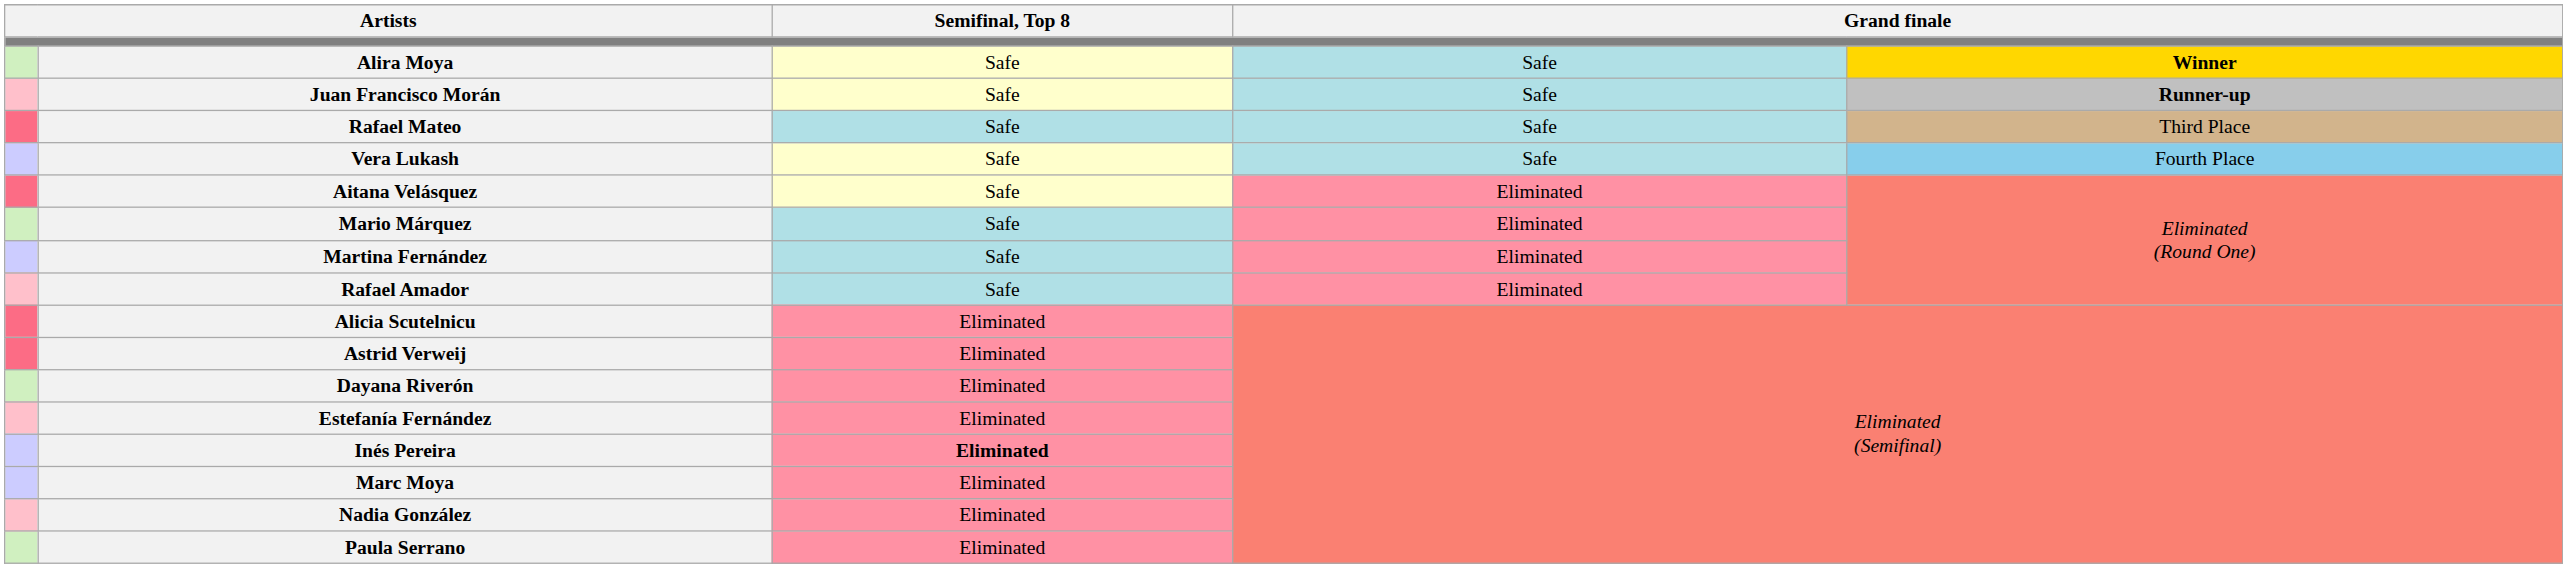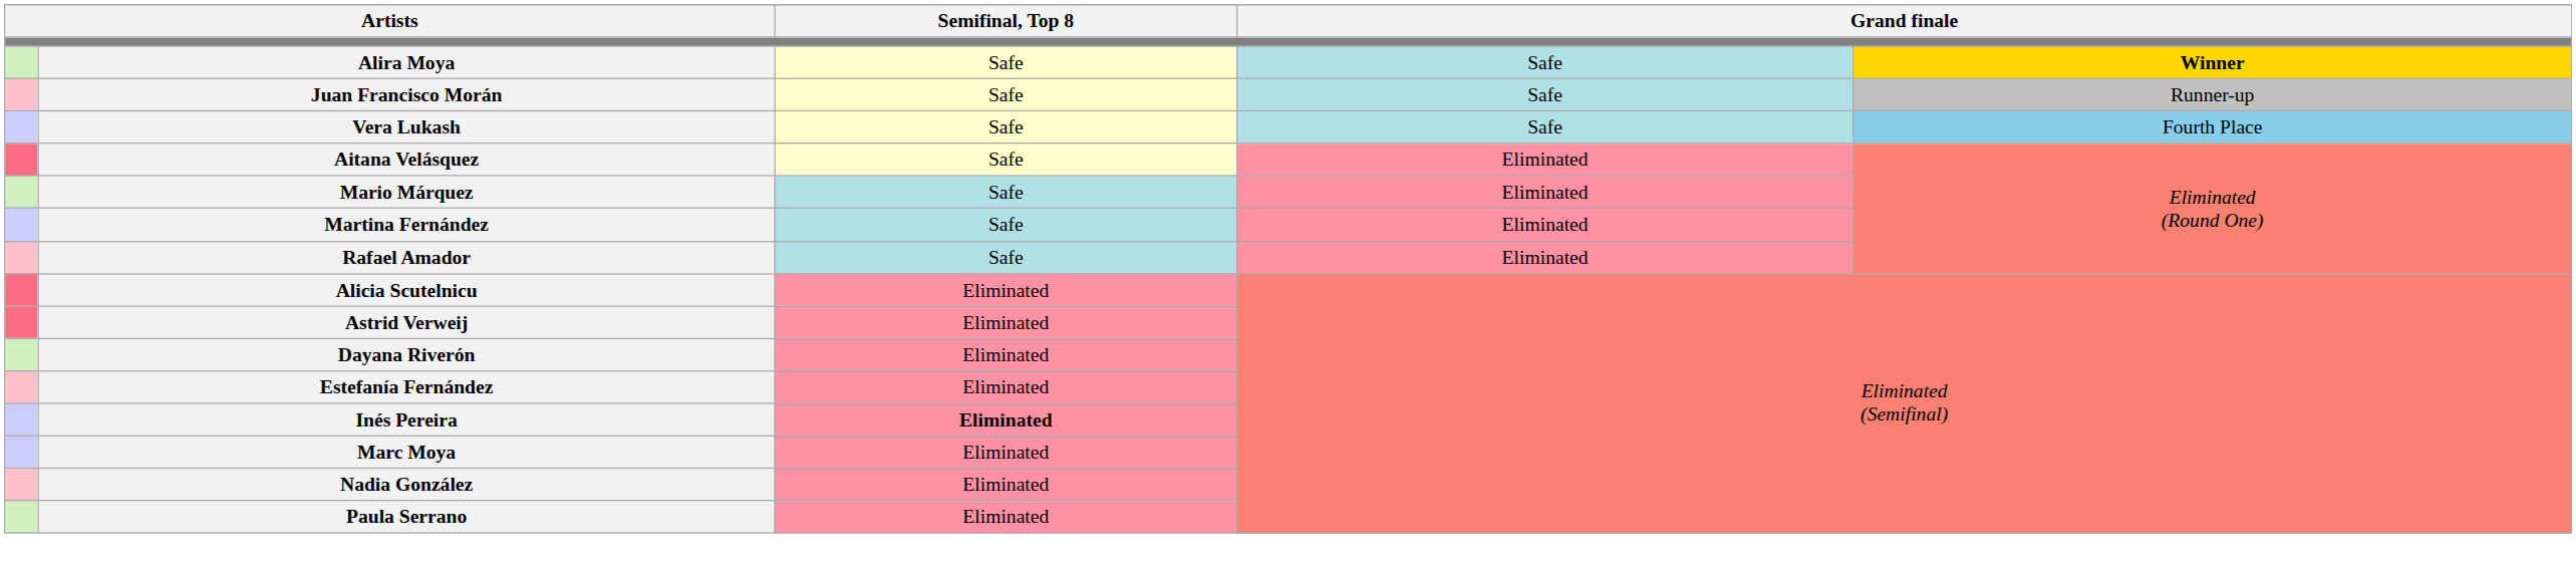Juan Francisco Morán | column 5: bold -> normal
- row: Rafael Mateo | Safe | Safe | Third Place
